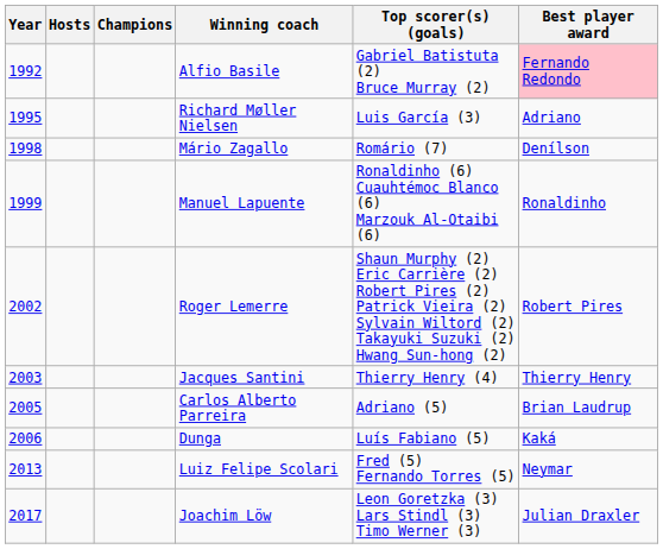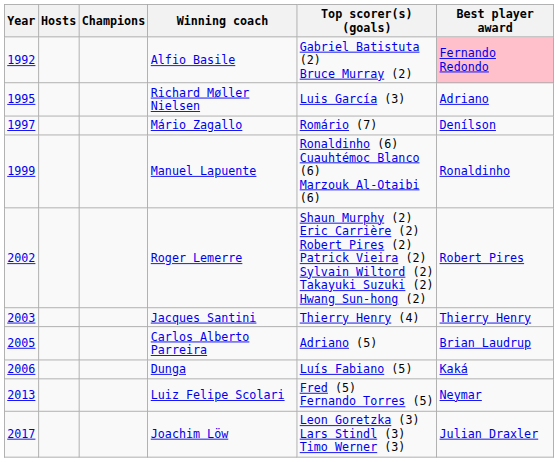Mário Zagallo | Year: 1998 -> 1997
